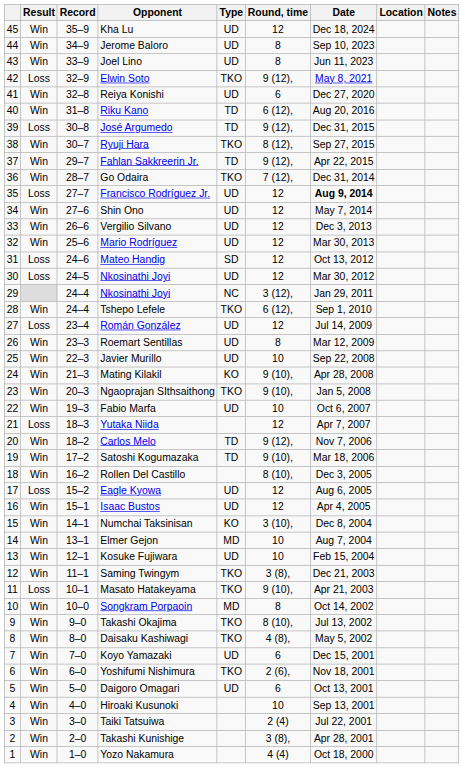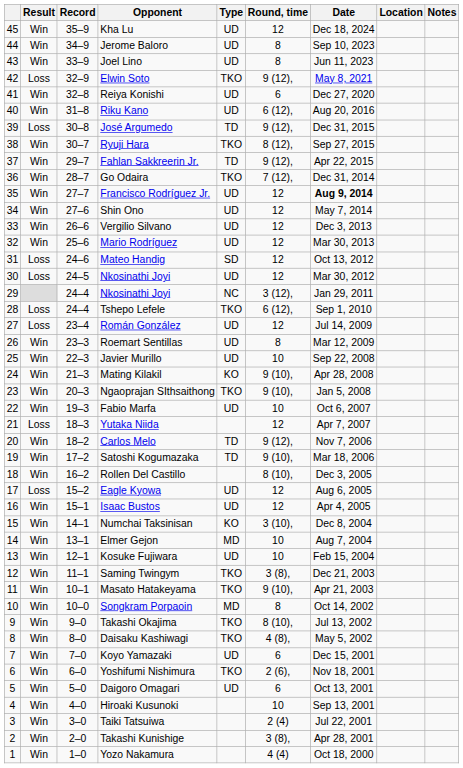Riku Kano | Type: TD -> UD
Francisco Rodríguez Jr. | Result: Loss -> Win
Tshepo Lefele | Result: Win -> Loss
Masato Hatakeyama | Result: Loss -> Win
